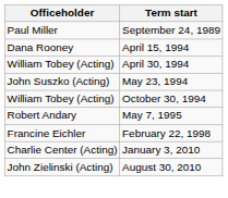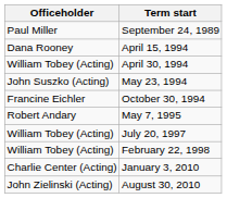October 30, 1994 | Officeholder: William Tobey (Acting) -> Francine Eichler
+ row: William Tobey (Acting) | July 20, 1997
February 22, 1998 | Officeholder: Francine Eichler -> William Tobey (Acting)
